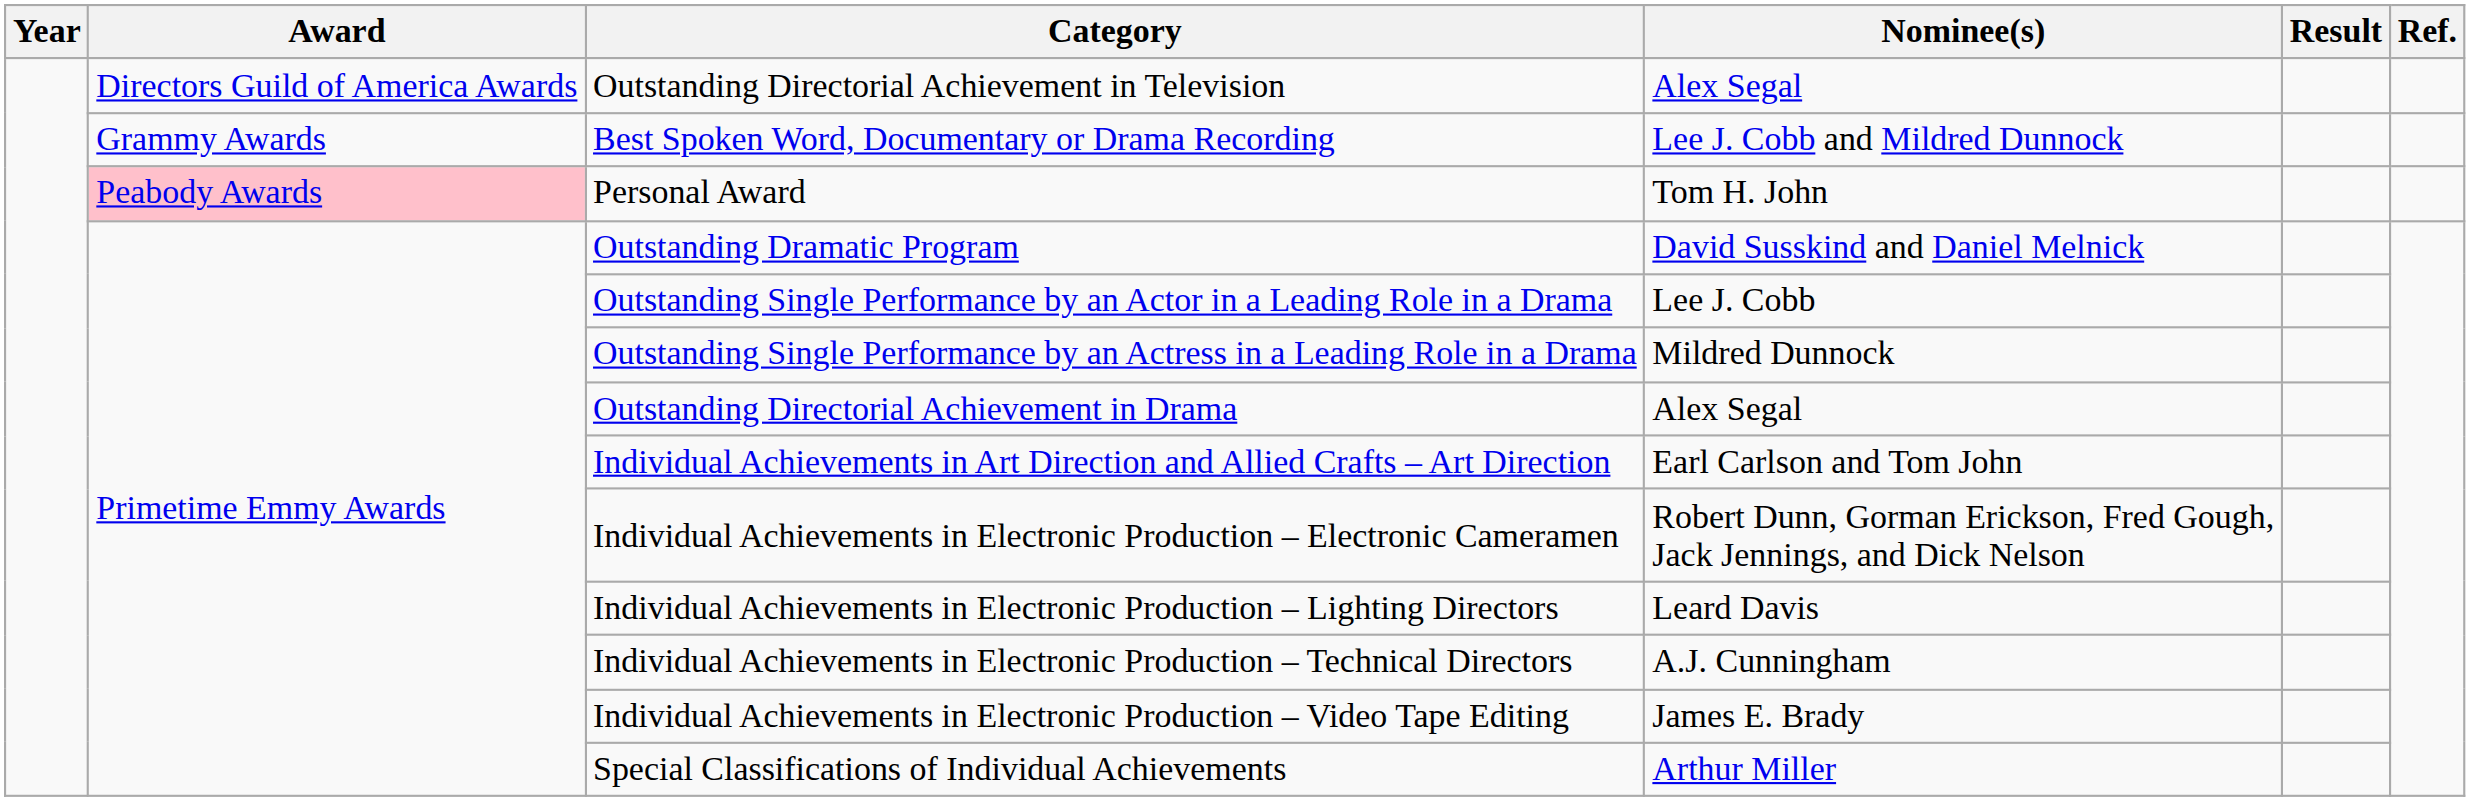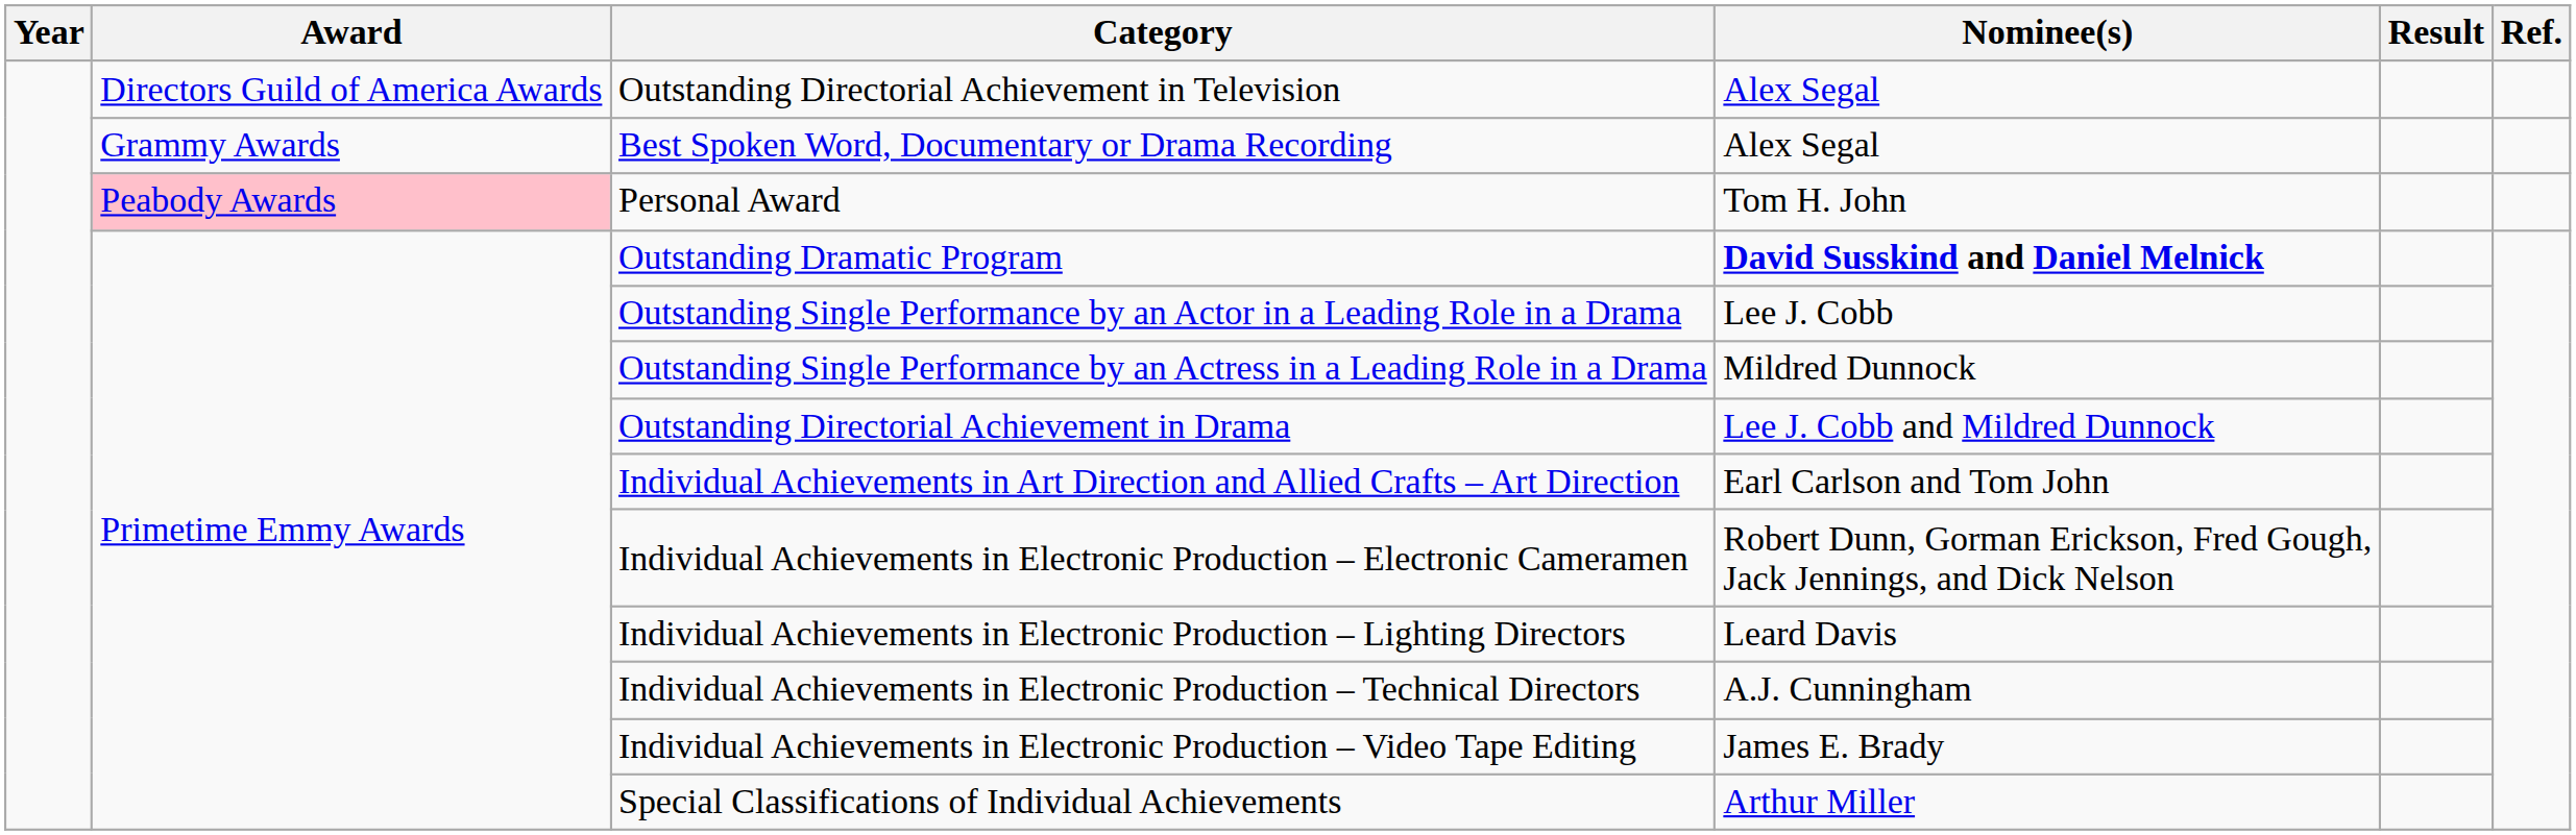Best Spoken Word, Documentary or Drama Recording | Nominee(s): Lee J. Cobb and Mildred Dunnock -> Alex Segal
Outstanding Dramatic Program | Nominee(s): normal -> bold
Outstanding Directorial Achievement in Drama | Nominee(s): Alex Segal -> Lee J. Cobb and Mildred Dunnock
